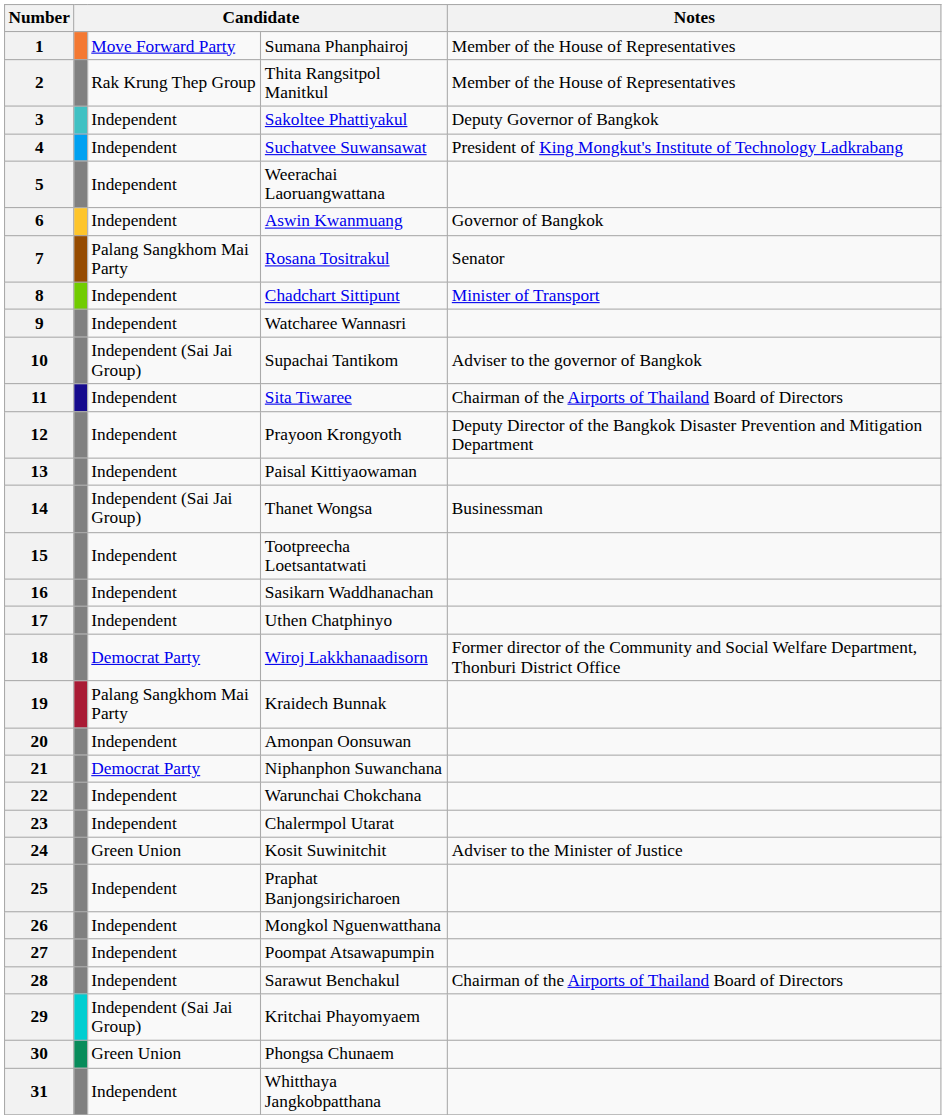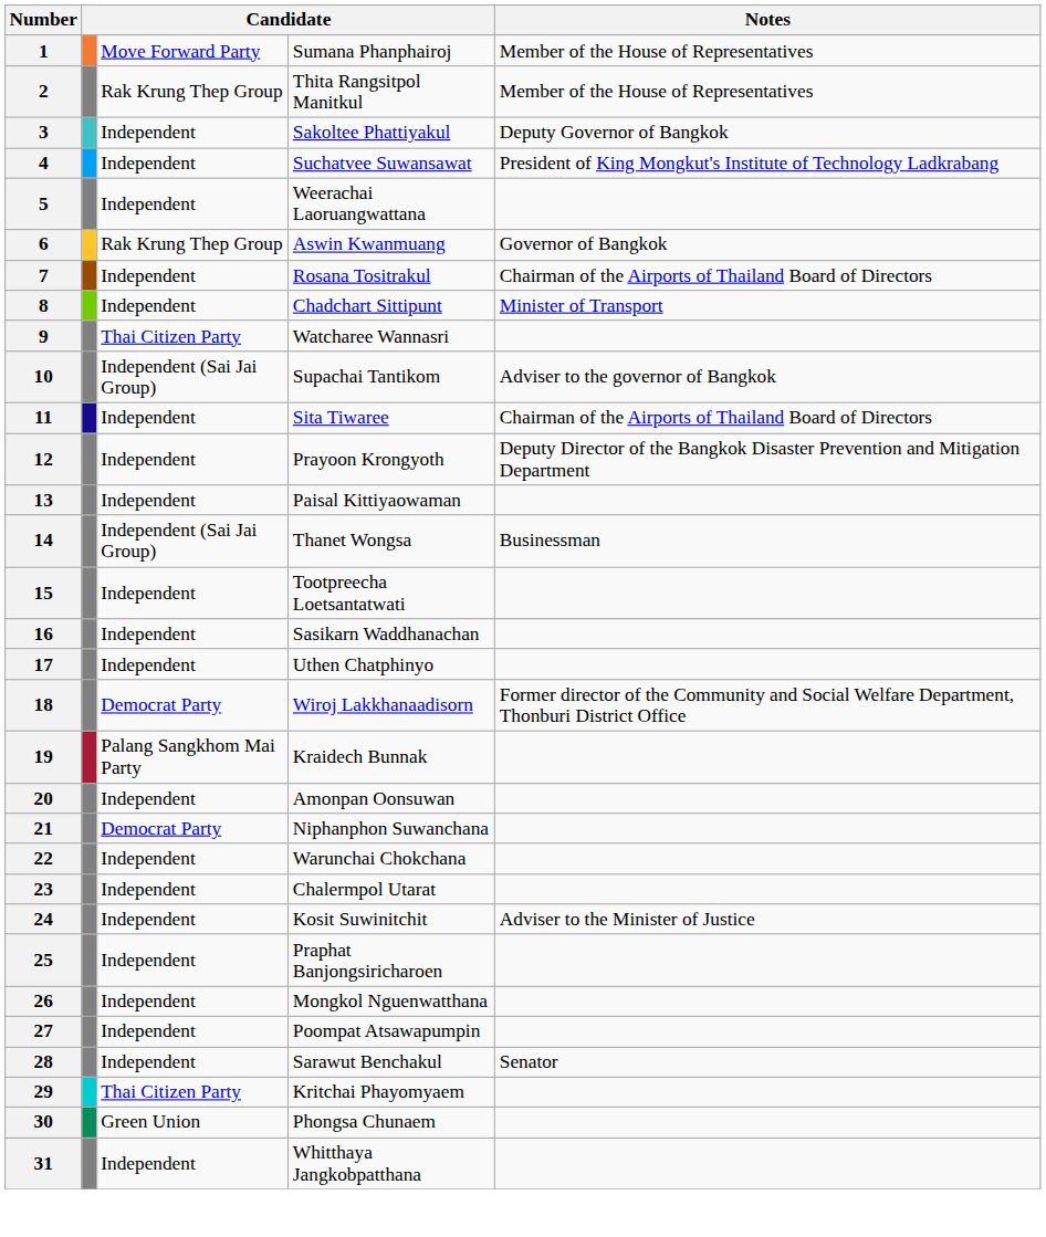6 | column 3: Independent -> Rak Krung Thep Group
7 | column 3: Palang Sangkhom Mai Party -> Independent
7 | Notes: Senator -> Chairman of the Airports of Thailand Board of Directors
9 | column 3: Independent -> Thai Citizen Party
24 | column 3: Green Union -> Independent
28 | Notes: Chairman of the Airports of Thailand Board of Directors -> Senator
29 | column 3: Independent (Sai Jai Group) -> Thai Citizen Party
